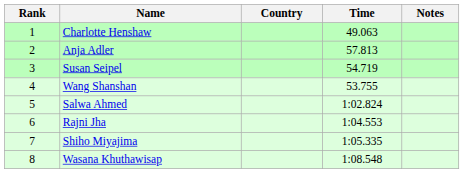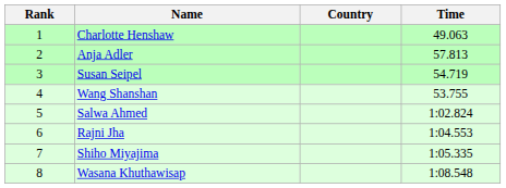- column: Notes
